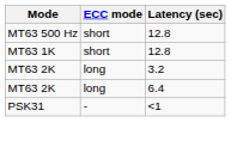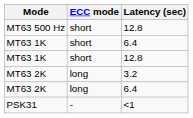+ row: MT63 1K | short | 6.4
